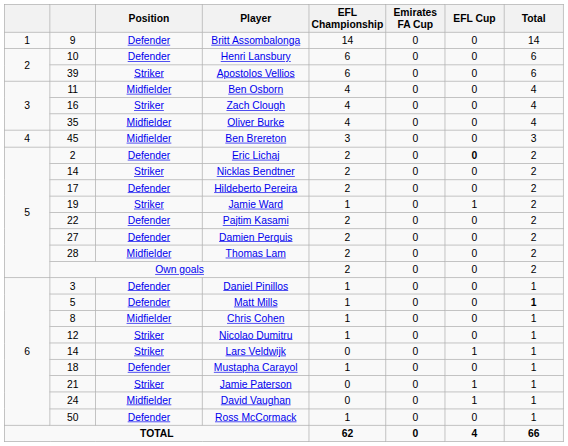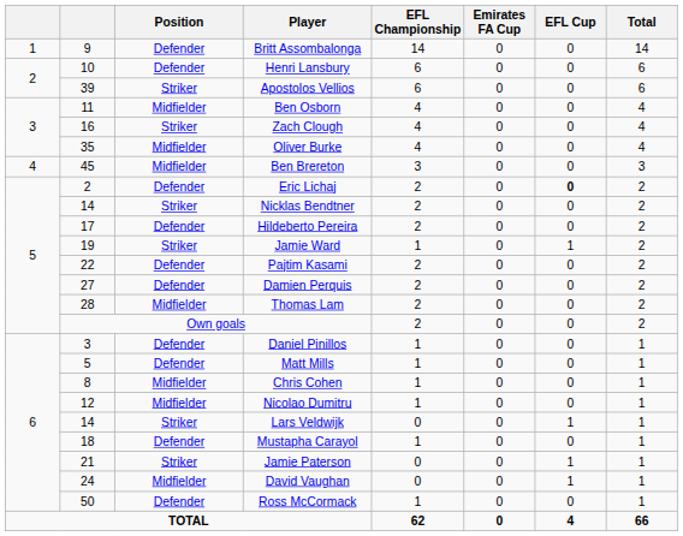Matt Mills | Total: bold -> normal
Nicolao Dumitru | Position: Striker -> Midfielder
